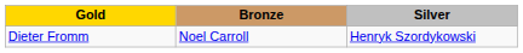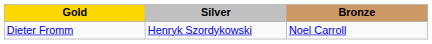columns swapped: Silver <-> Bronze
